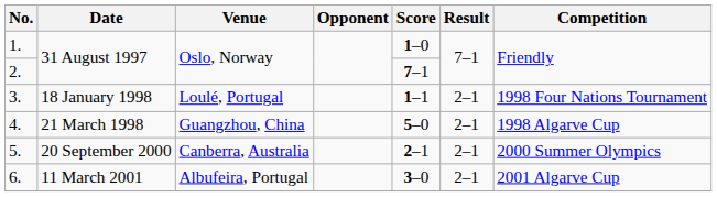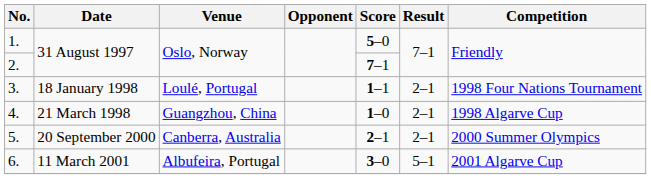1. | Score: 1–0 -> 5–0
4. | Score: 5–0 -> 1–0
6. | Result: 2–1 -> 5–1
